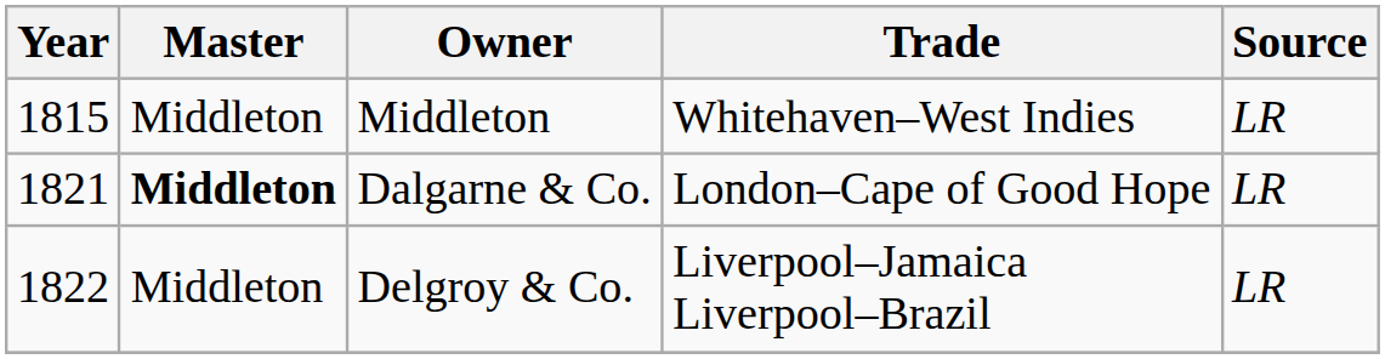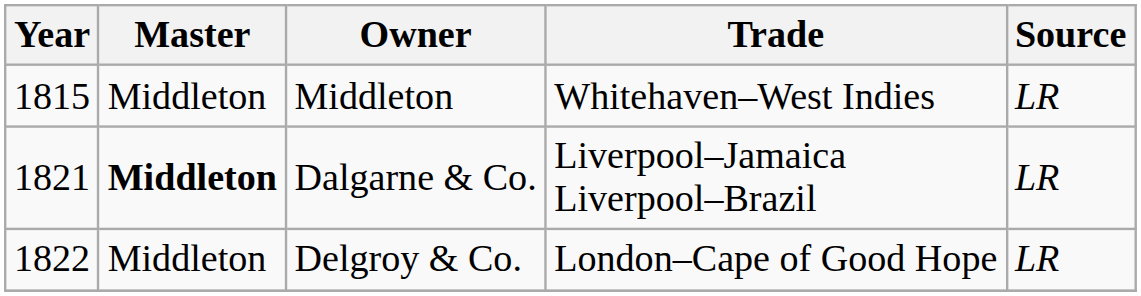Dalgarne & Co. | Trade: London–Cape of Good Hope -> Liverpool–Jamaica Liverpool–Brazil
Delgroy & Co. | Trade: Liverpool–Jamaica Liverpool–Brazil -> London–Cape of Good Hope
